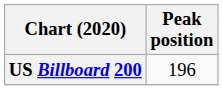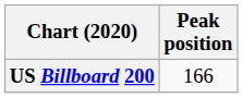US Billboard 200 | Peak position: 196 -> 166
